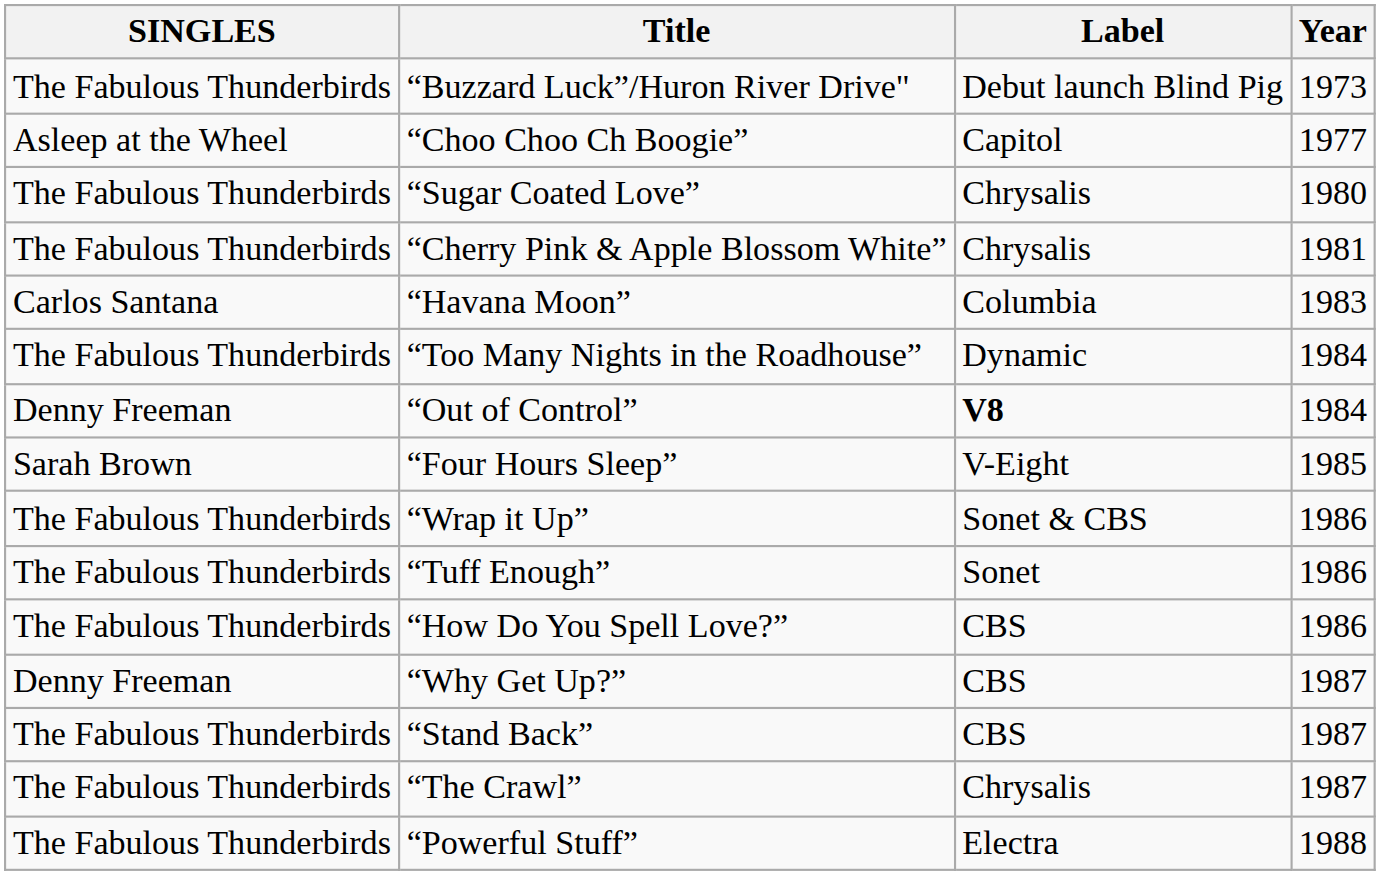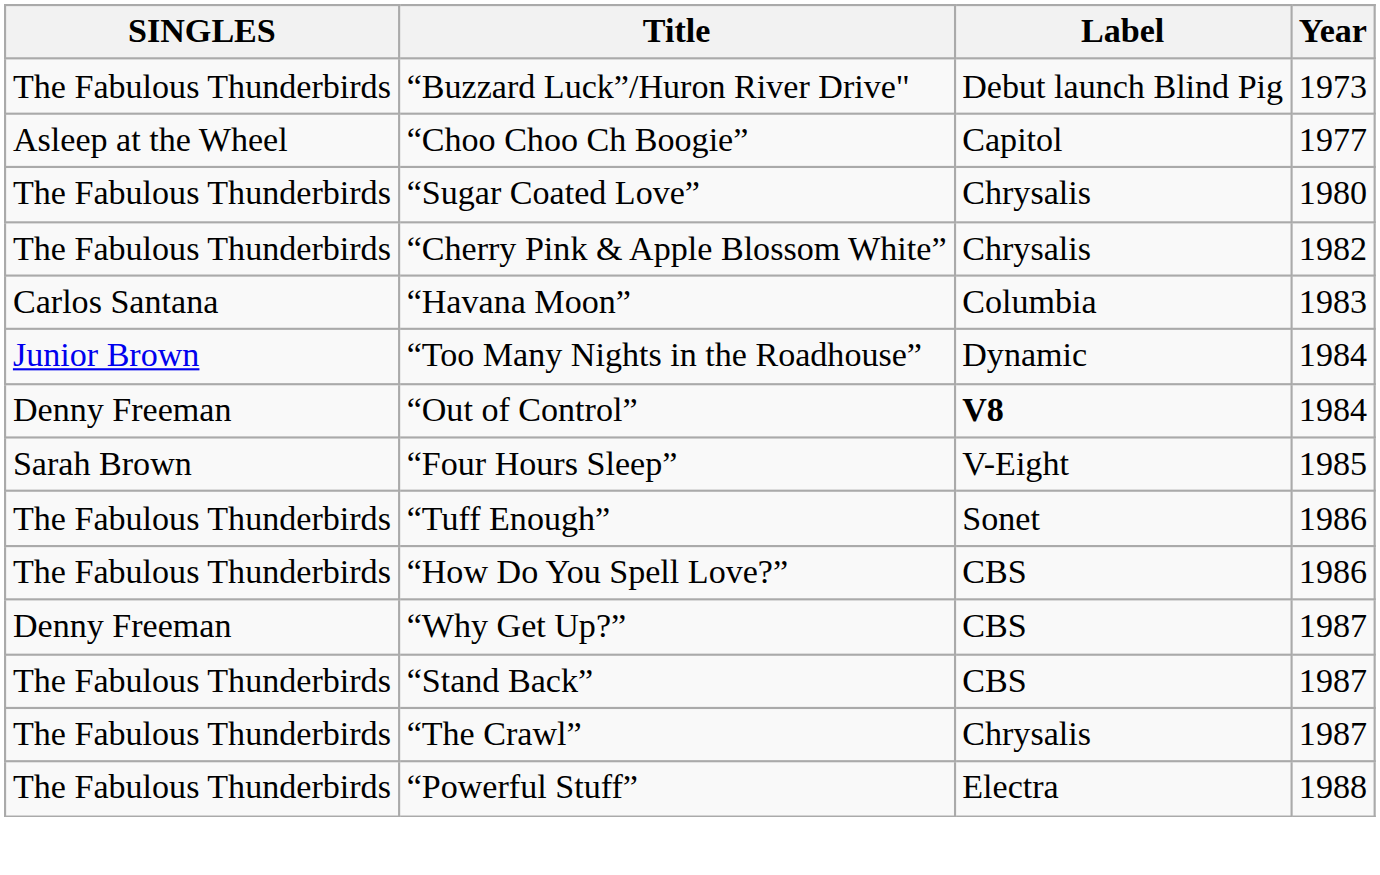“Cherry Pink & Apple Blossom White” | Year: 1981 -> 1982
“Too Many Nights in the Roadhouse” | SINGLES: The Fabulous Thunderbirds -> Junior Brown
- row: The Fabulous Thunderbirds | “Wrap it Up” | Sonet & CBS | 1986
